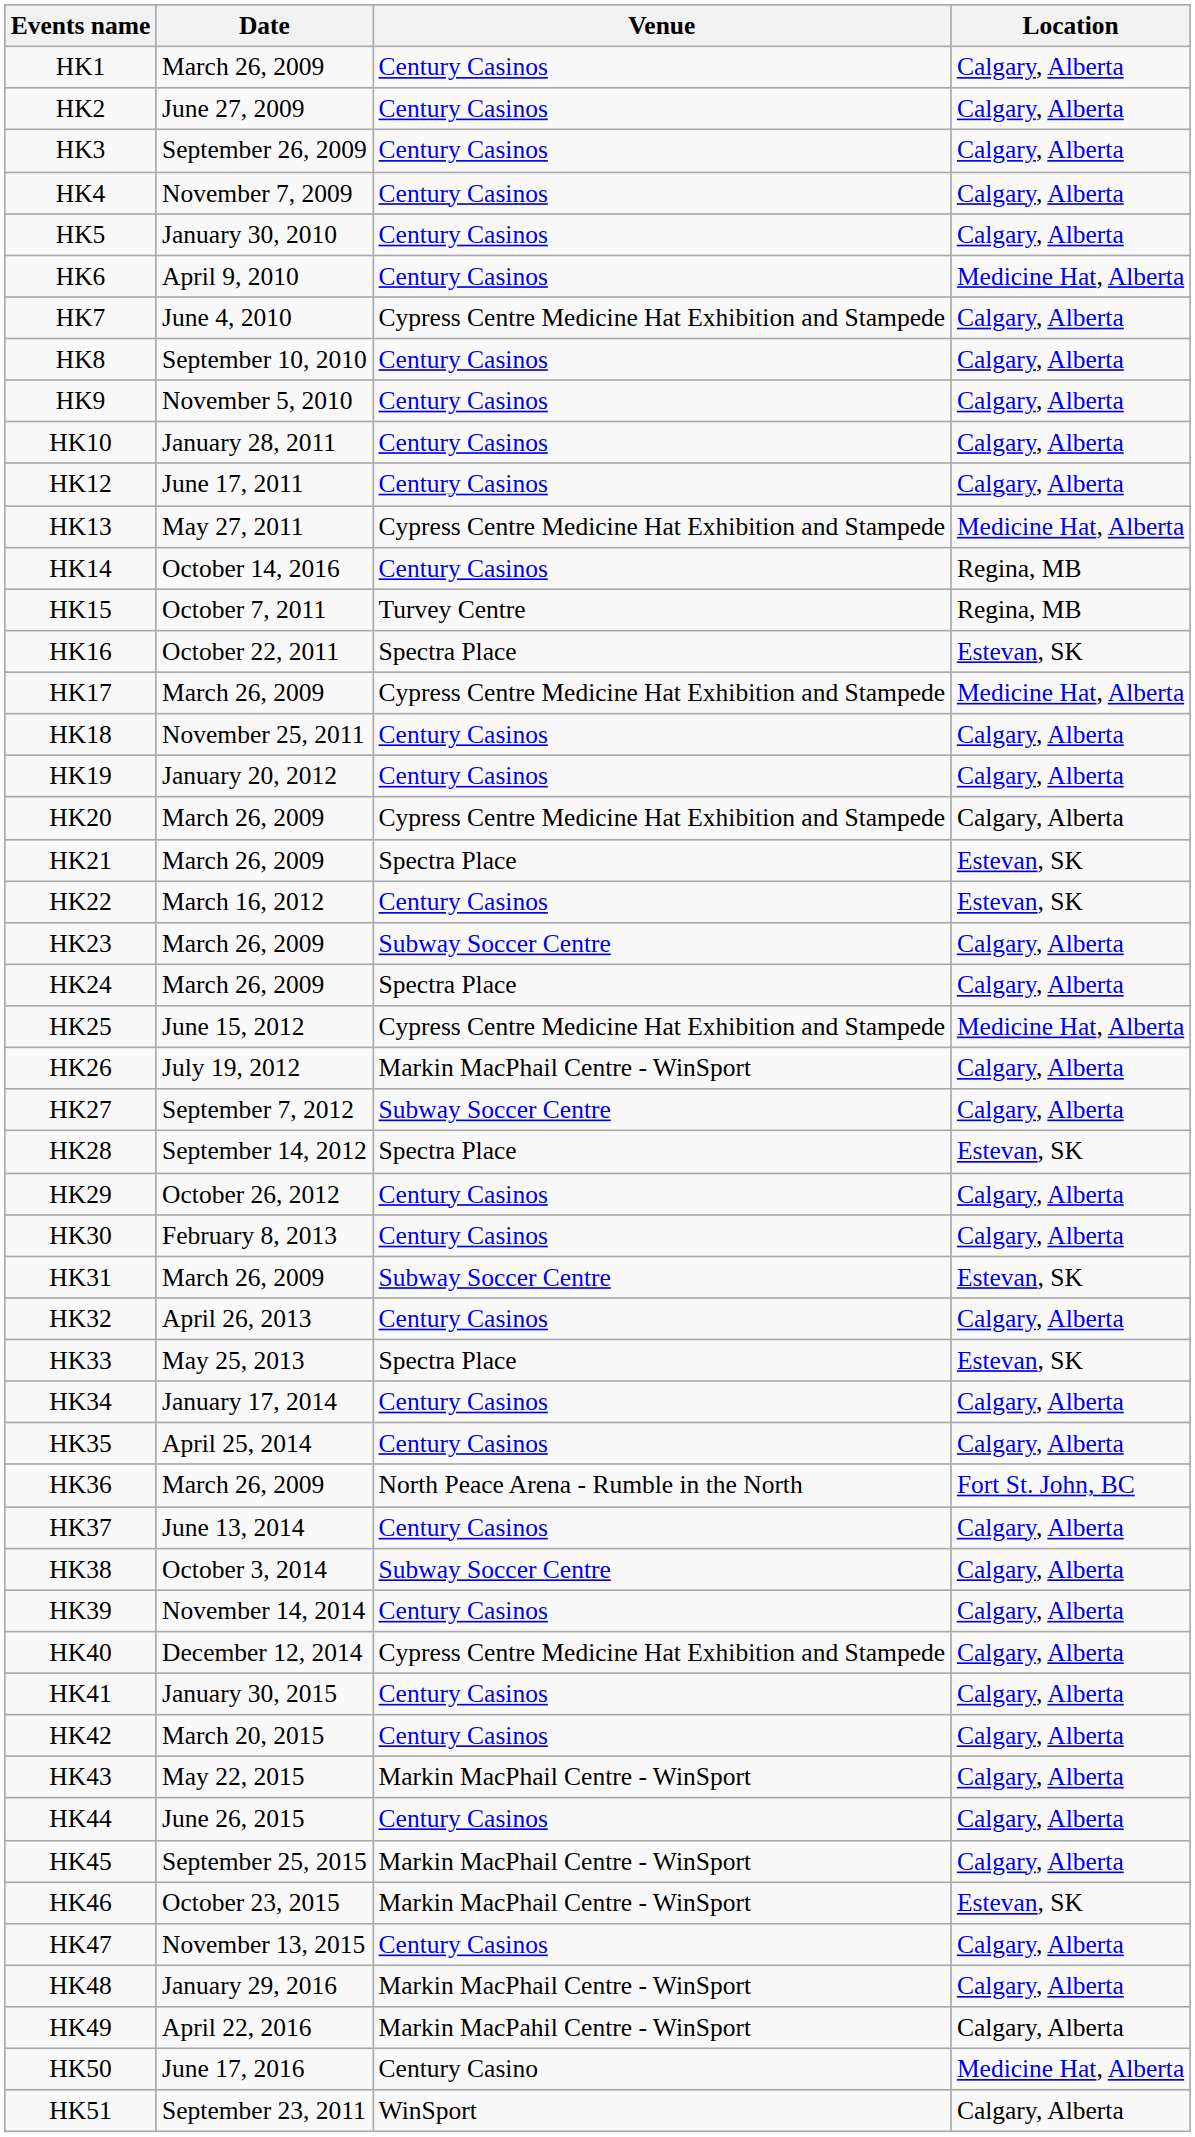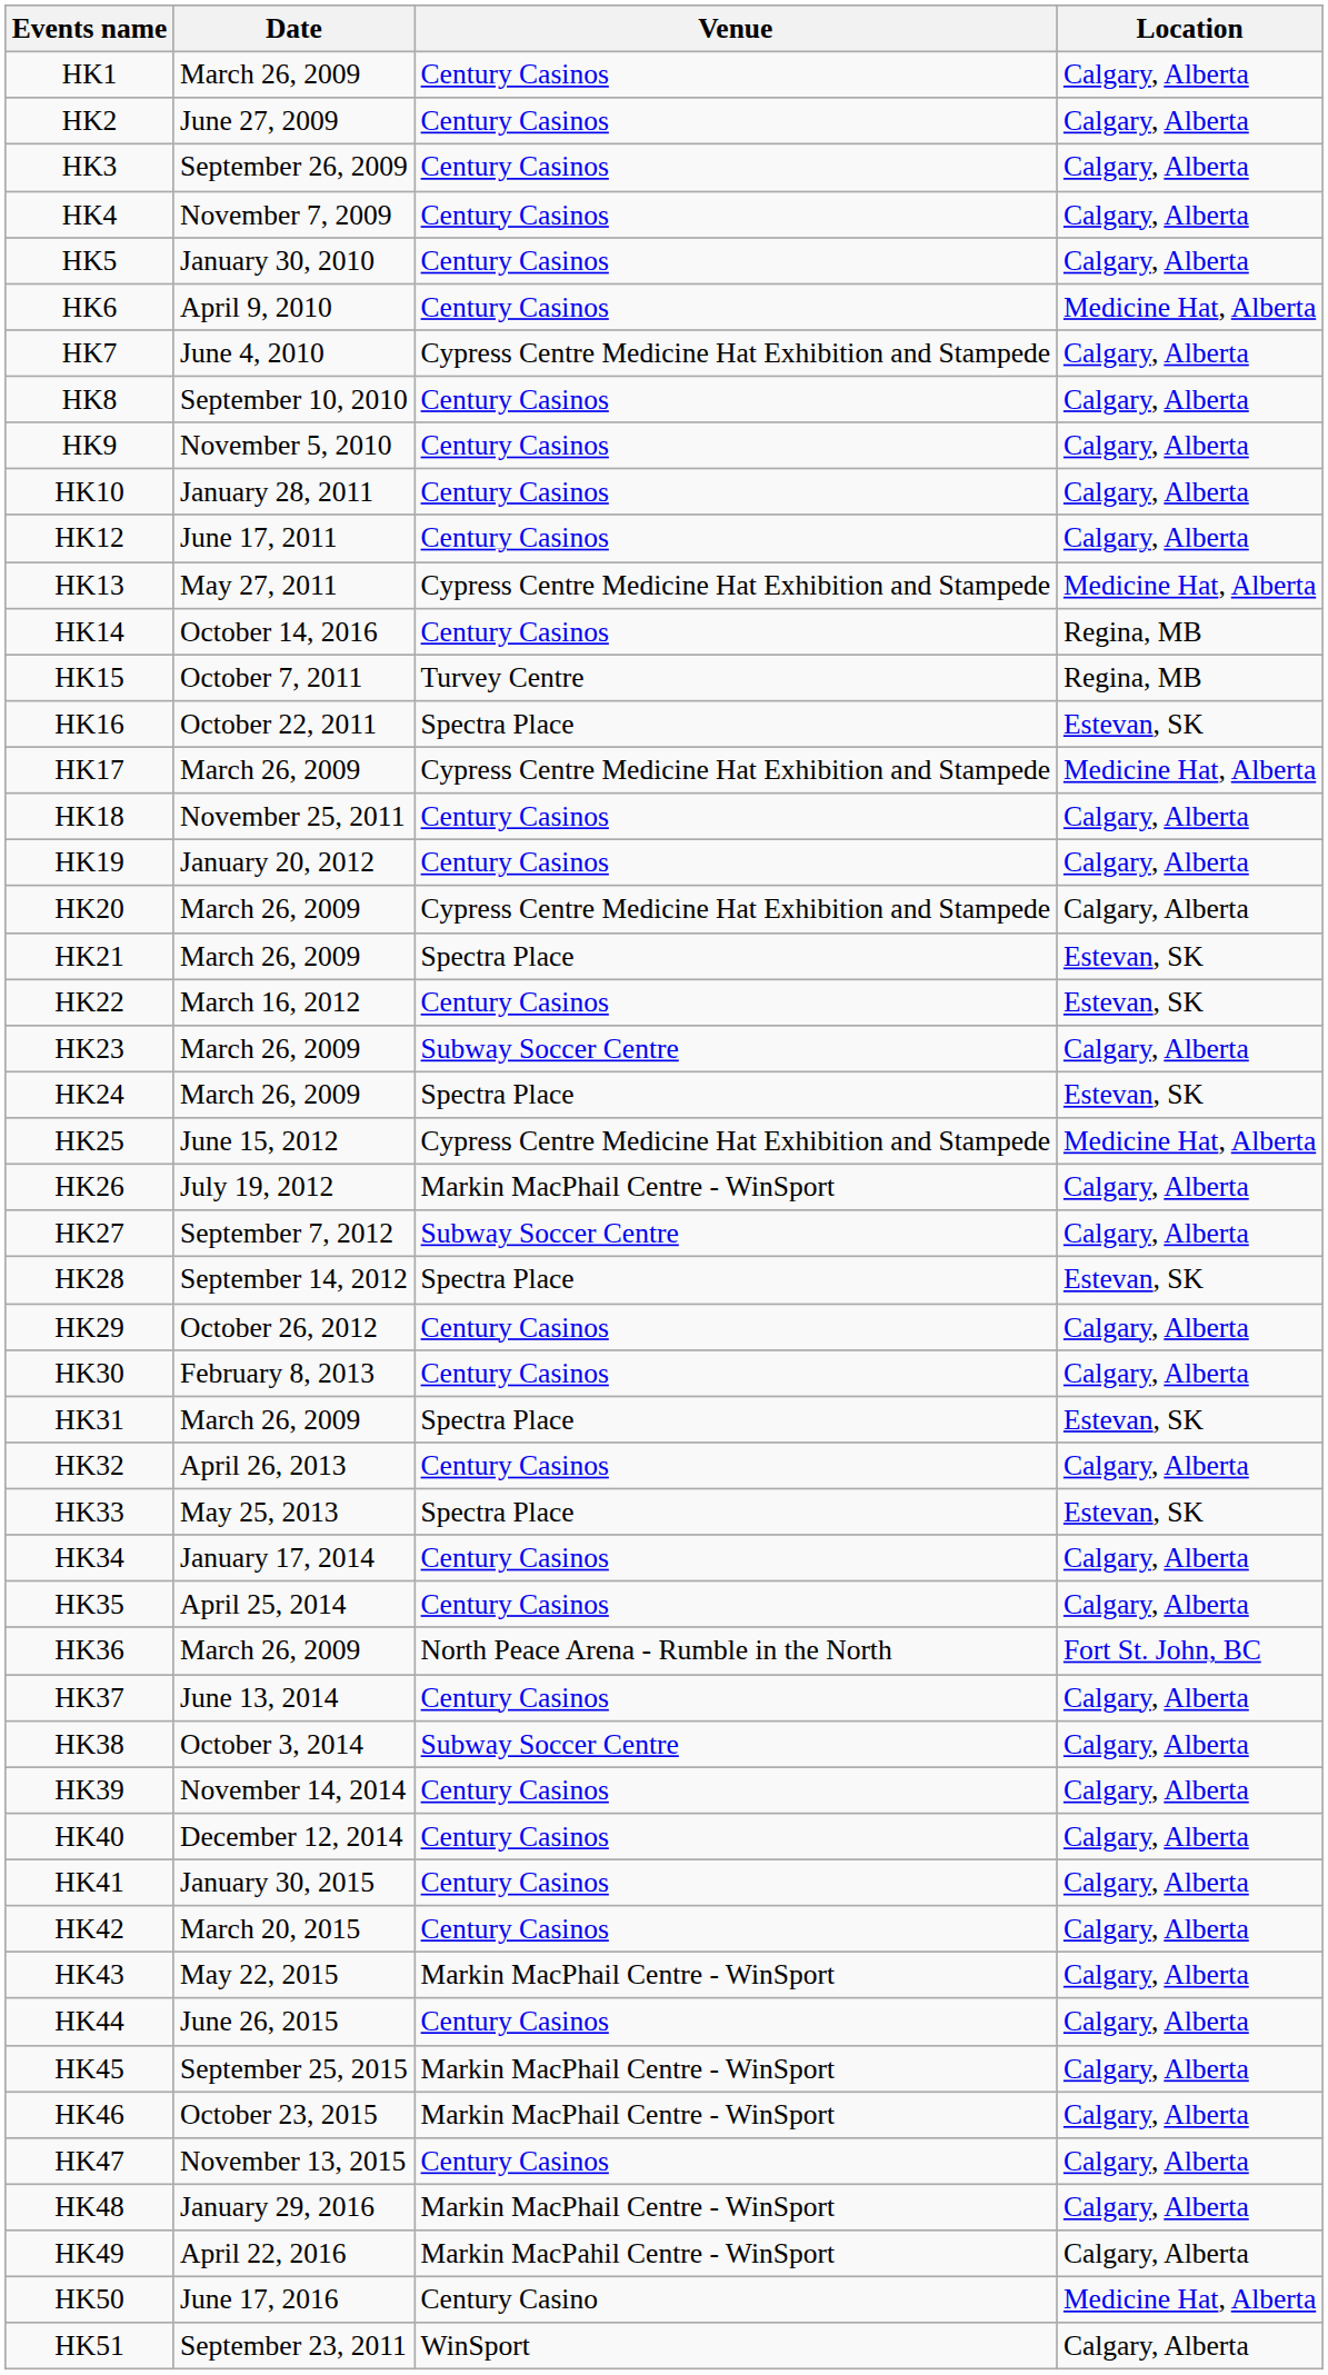HK24 | Location: Calgary, Alberta -> Estevan, SK
HK31 | Venue: Subway Soccer Centre -> Spectra Place
HK40 | Venue: Cypress Centre Medicine Hat Exhibition and Stampede -> Century Casinos
HK46 | Location: Estevan, SK -> Calgary, Alberta
